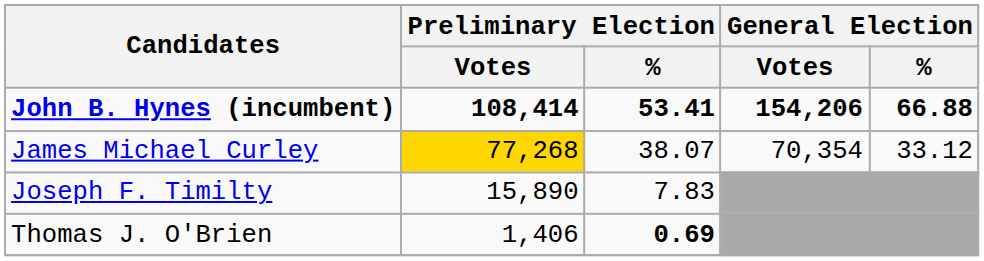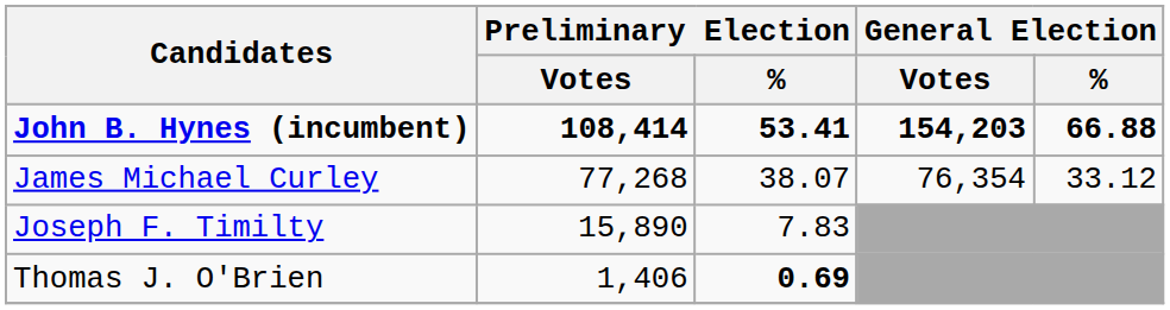John B. Hynes (incumbent) | General Election / Votes: 154,206 -> 154,203
James Michael Curley | Preliminary Election / Votes: gold background -> no background
James Michael Curley | General Election / Votes: 70,354 -> 76,354
